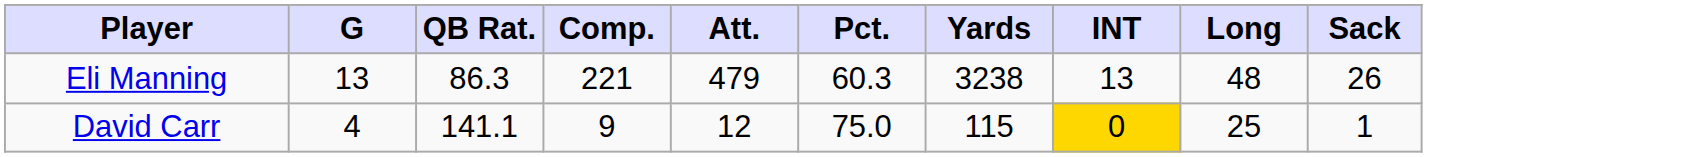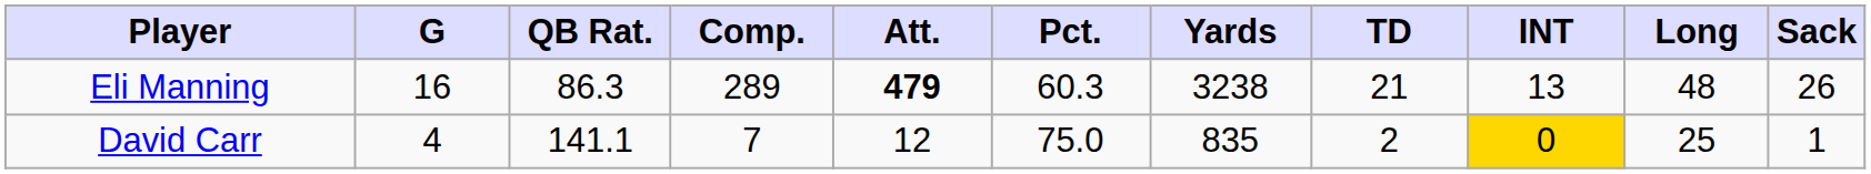+ column: TD | 21 | 2
Eli Manning | G: 13 -> 16
Eli Manning | Comp.: 221 -> 289
Eli Manning | Att.: normal -> bold
David Carr | Comp.: 9 -> 7
David Carr | Yards: 115 -> 835
